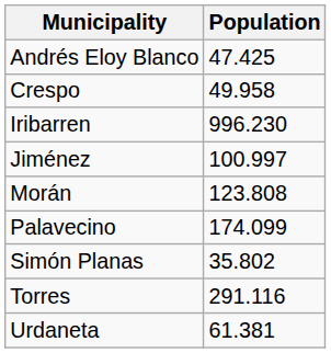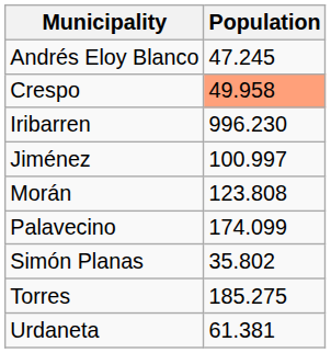Andrés Eloy Blanco | Population: 47.425 -> 47.245
Crespo | Population: no background -> lightsalmon background
Torres | Population: 291.116 -> 185.275
